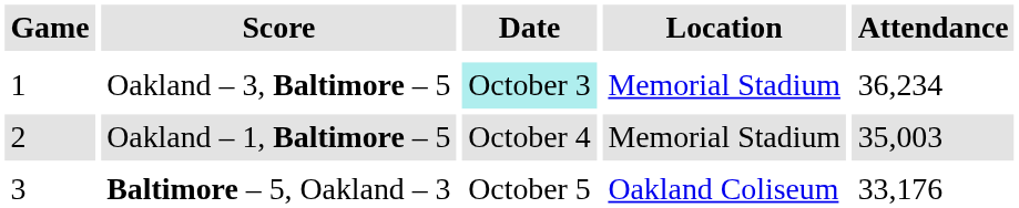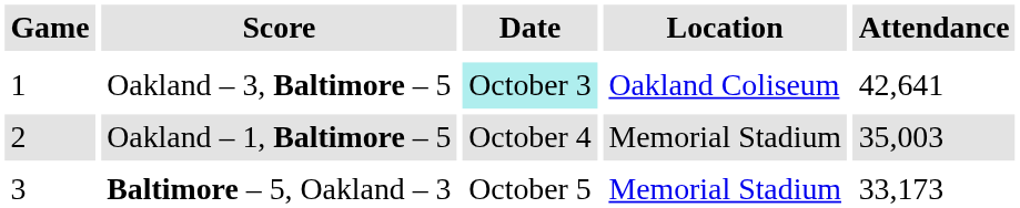Oakland – 3, Baltimore – 5 | Location: Memorial Stadium -> Oakland Coliseum
Oakland – 3, Baltimore – 5 | Attendance: 36,234 -> 42,641
Baltimore – 5, Oakland – 3 | Location: Oakland Coliseum -> Memorial Stadium
Baltimore – 5, Oakland – 3 | Attendance: 33,176 -> 33,173
